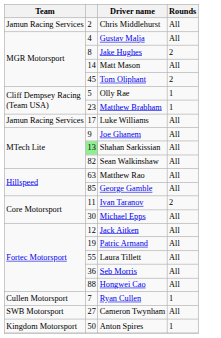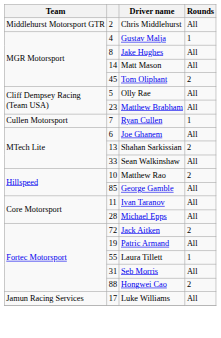Chris Middlehurst | Team: Jamun Racing Services -> Middlehurst Motorsport GTR
Gustav Malja | Rounds: All -> 1
Jake Hughes | Rounds: 2 -> All
Olly Rae | Rounds: 1 -> All
Matthew Brabham | Rounds: 1 -> All
rows swapped: Ryan Cullen <-> Luke Williams
Joe Ghanem | column 2: 9 -> 6
Shahan Sarkissian | column 2: lightgreen background -> no background
Shahan Sarkissian | Rounds: All -> 2
Sean Walkinshaw | column 2: 82 -> 33
Matthew Rao | column 2: 63 -> 10
Matthew Rao | Rounds: All -> 2
Ivan Taranov | Rounds: 2 -> All
Michael Epps | column 2: 30 -> 28
Jack Aitken | column 2: 12 -> 72
Jack Aitken | Rounds: All -> 2
Laura Tillett | Rounds: All -> 1
Seb Morris | column 2: 36 -> 31
Hongwei Cao | Rounds: All -> 2
- row: SWB Motorsport | 27 | Cameron Twynham | All
- row: Kingdom Motorsport | 50 | Anton Spires | 1
